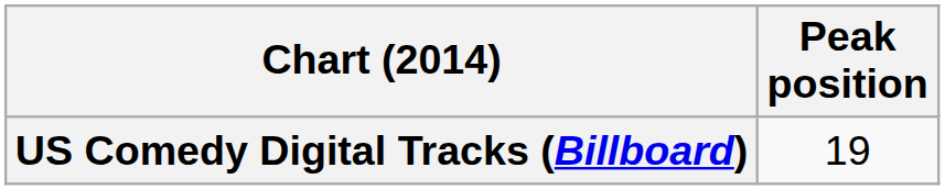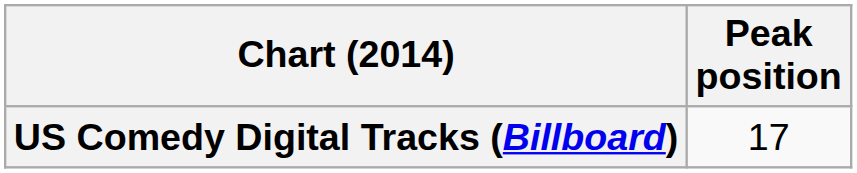US Comedy Digital Tracks (Billboard) | Peak position: 19 -> 17
